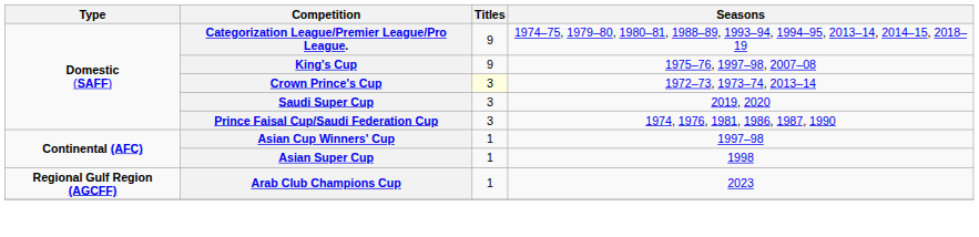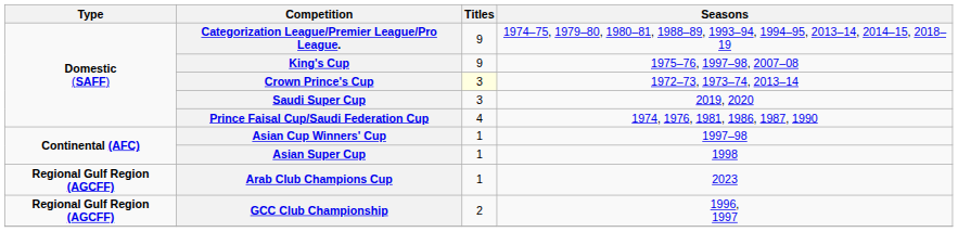Prince Faisal Cup/Saudi Federation Cup | Titles: 3 -> 4
+ row: Regional Gulf Region (AGCFF) | GCC Club Championship | 2 | 1996, 1997
